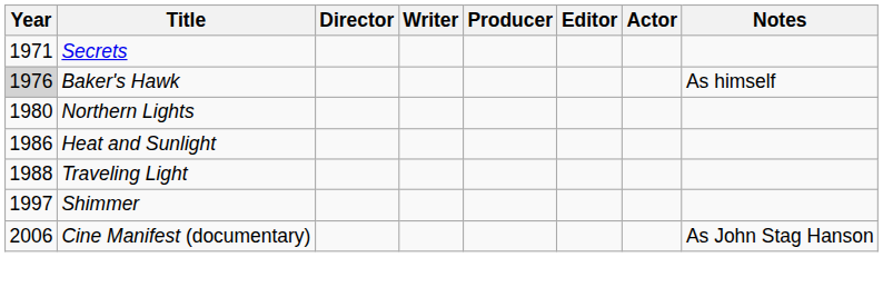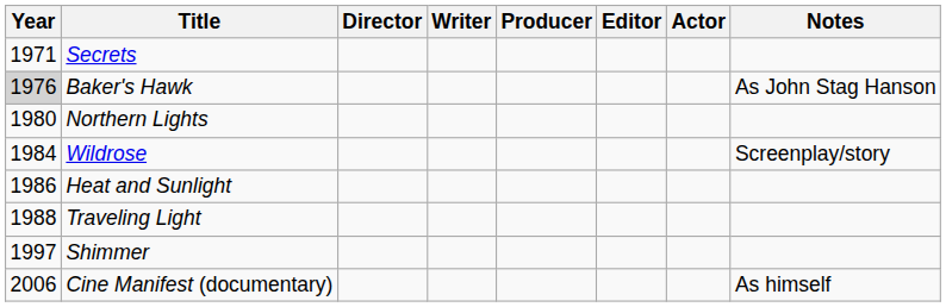Baker's Hawk | Notes: As himself -> As John Stag Hanson
+ row: 1984 | Wildrose | Screenplay/story
Cine Manifest (documentary) | Notes: As John Stag Hanson -> As himself
